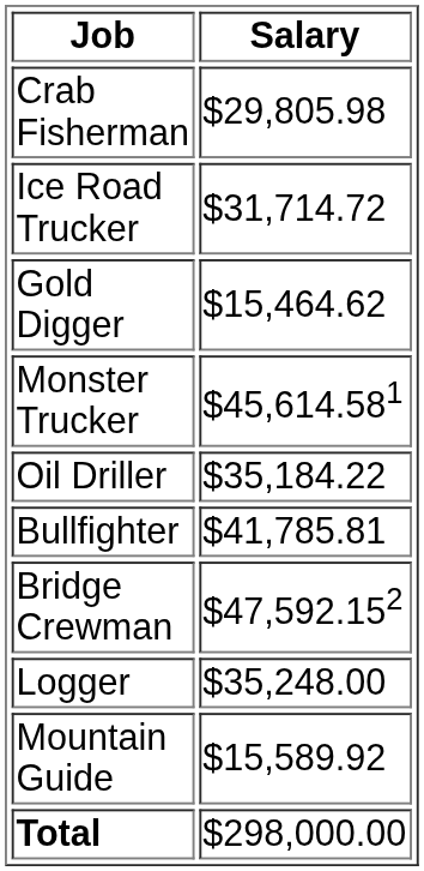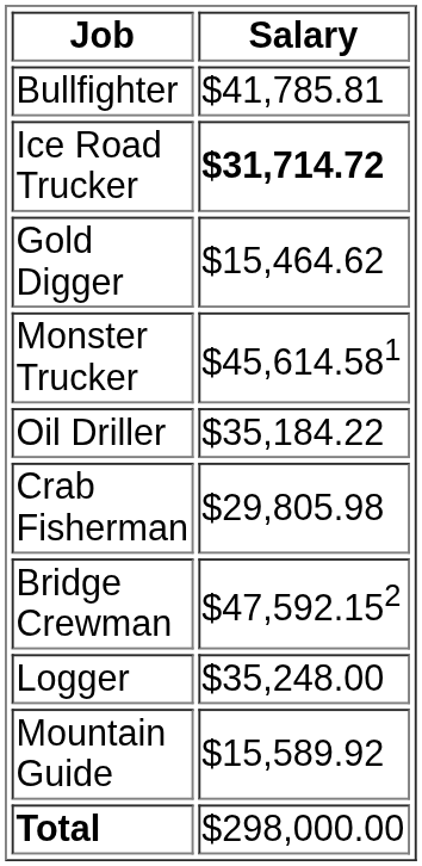rows swapped: Crab Fisherman <-> Bullfighter
Ice Road Trucker | Salary: normal -> bold
